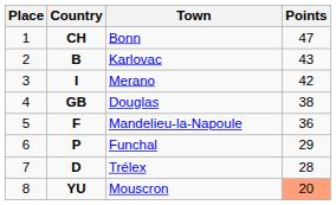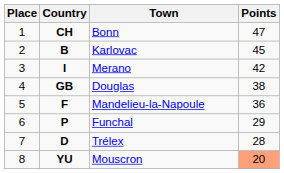Karlovac | Points: 43 -> 45
